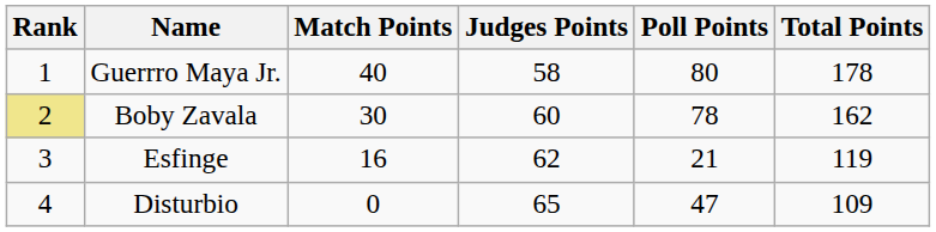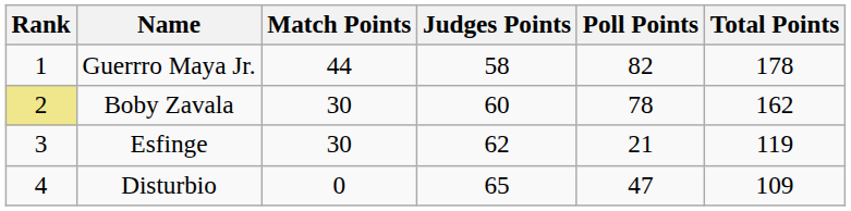Guerrro Maya Jr. | Match Points: 40 -> 44
Guerrro Maya Jr. | Poll Points: 80 -> 82
Esfinge | Match Points: 16 -> 30
